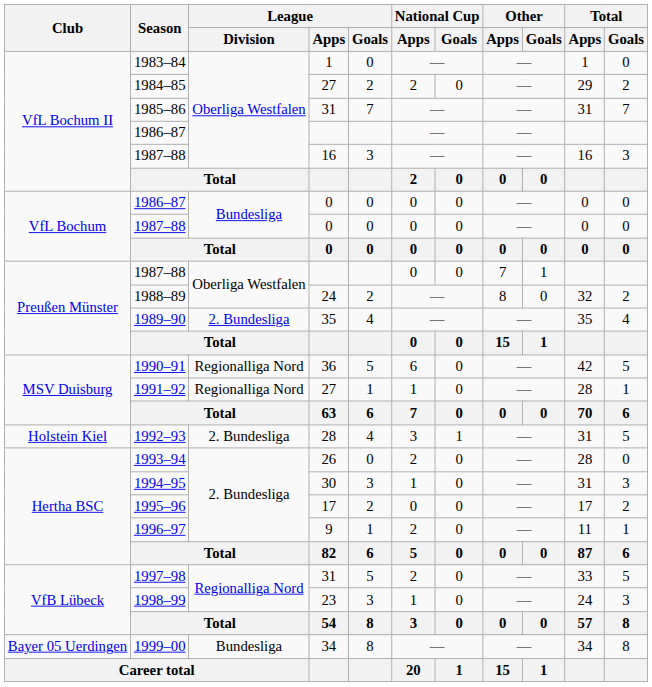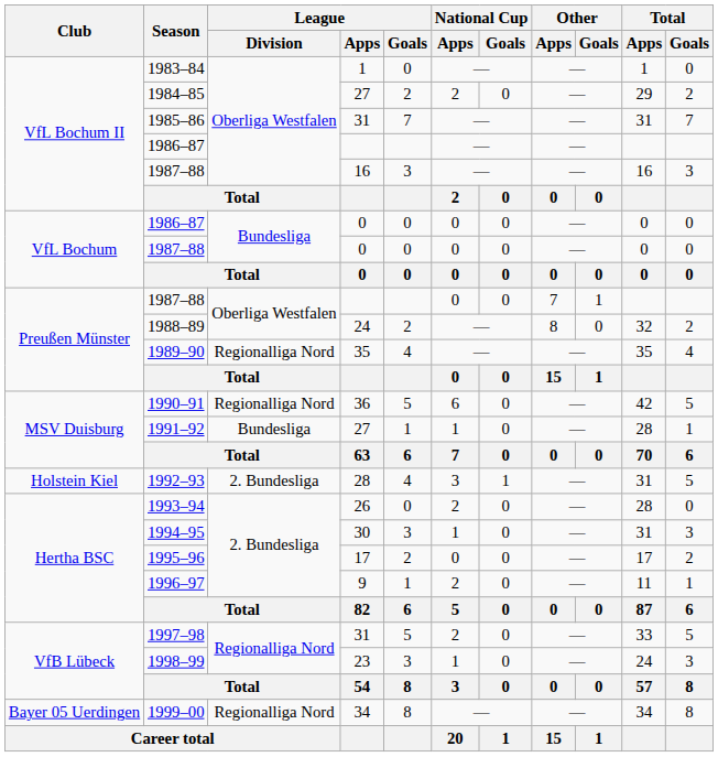1989–90 | League / Division: 2. Bundesliga -> Regionalliga Nord
1991–92 | League / Division: Regionalliga Nord -> Bundesliga
1999–00 | League / Division: Bundesliga -> Regionalliga Nord
